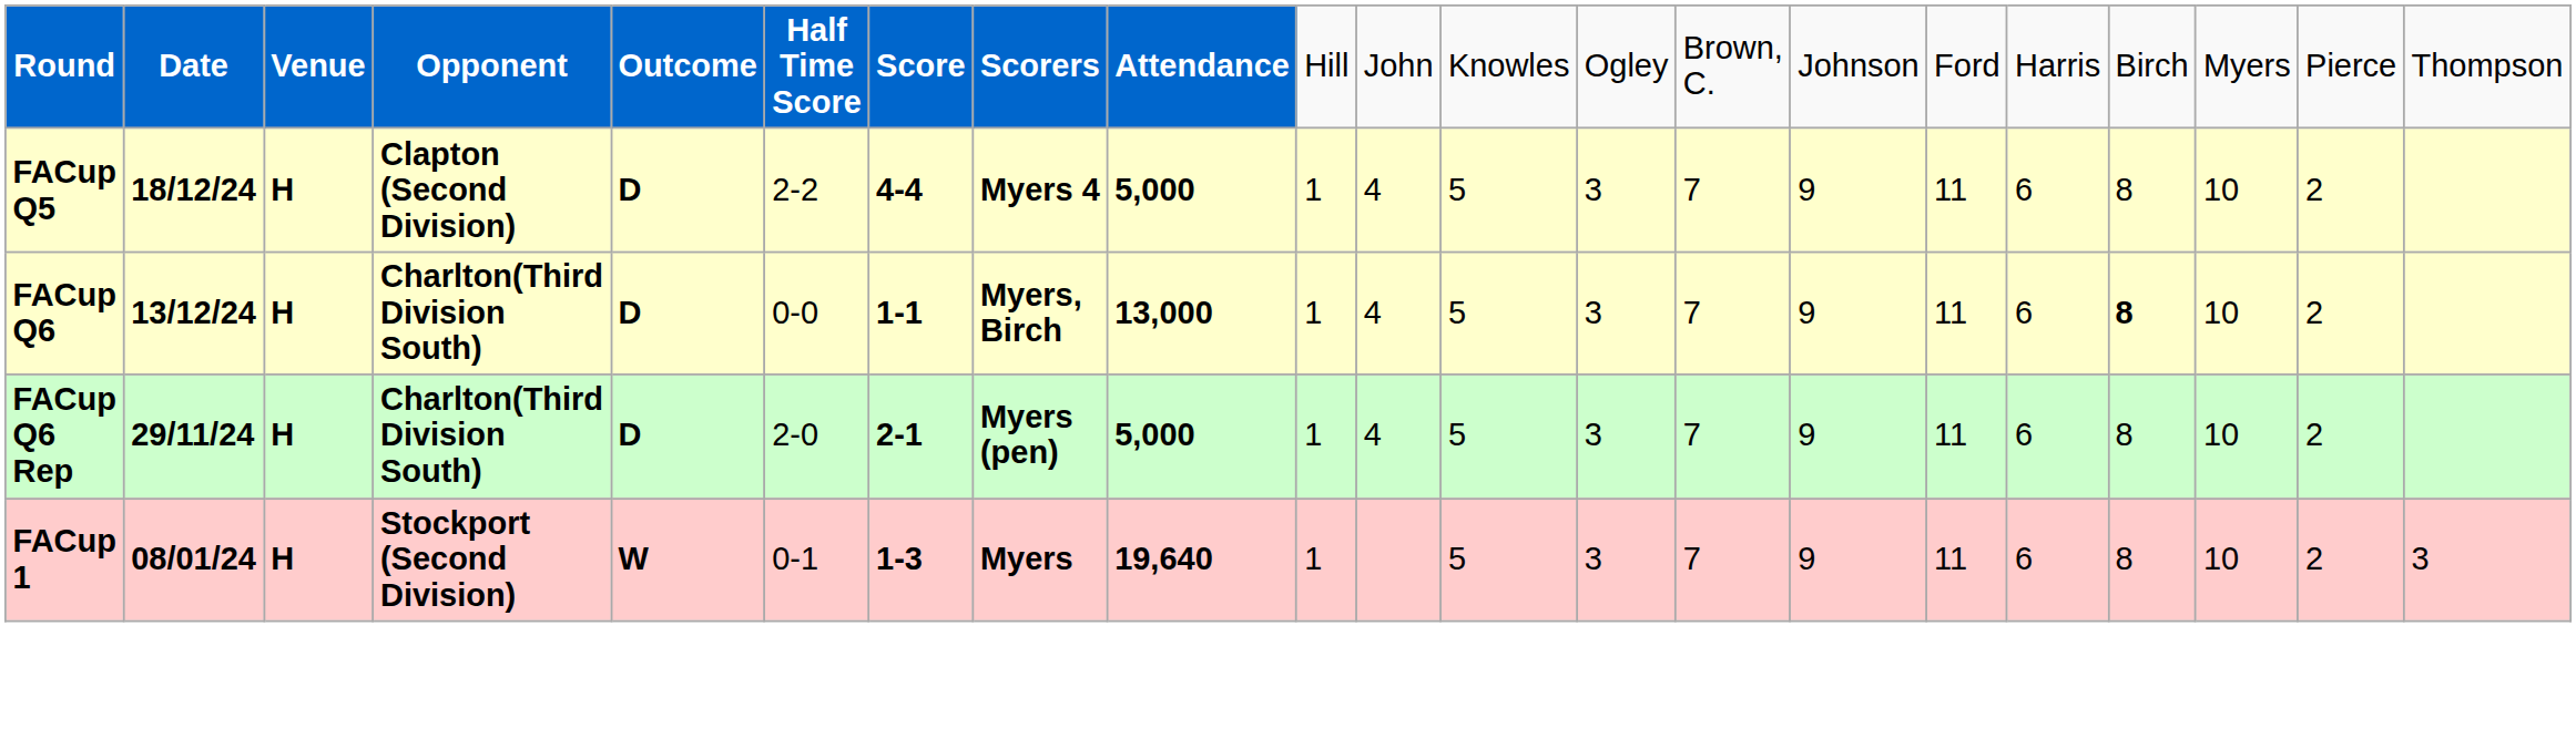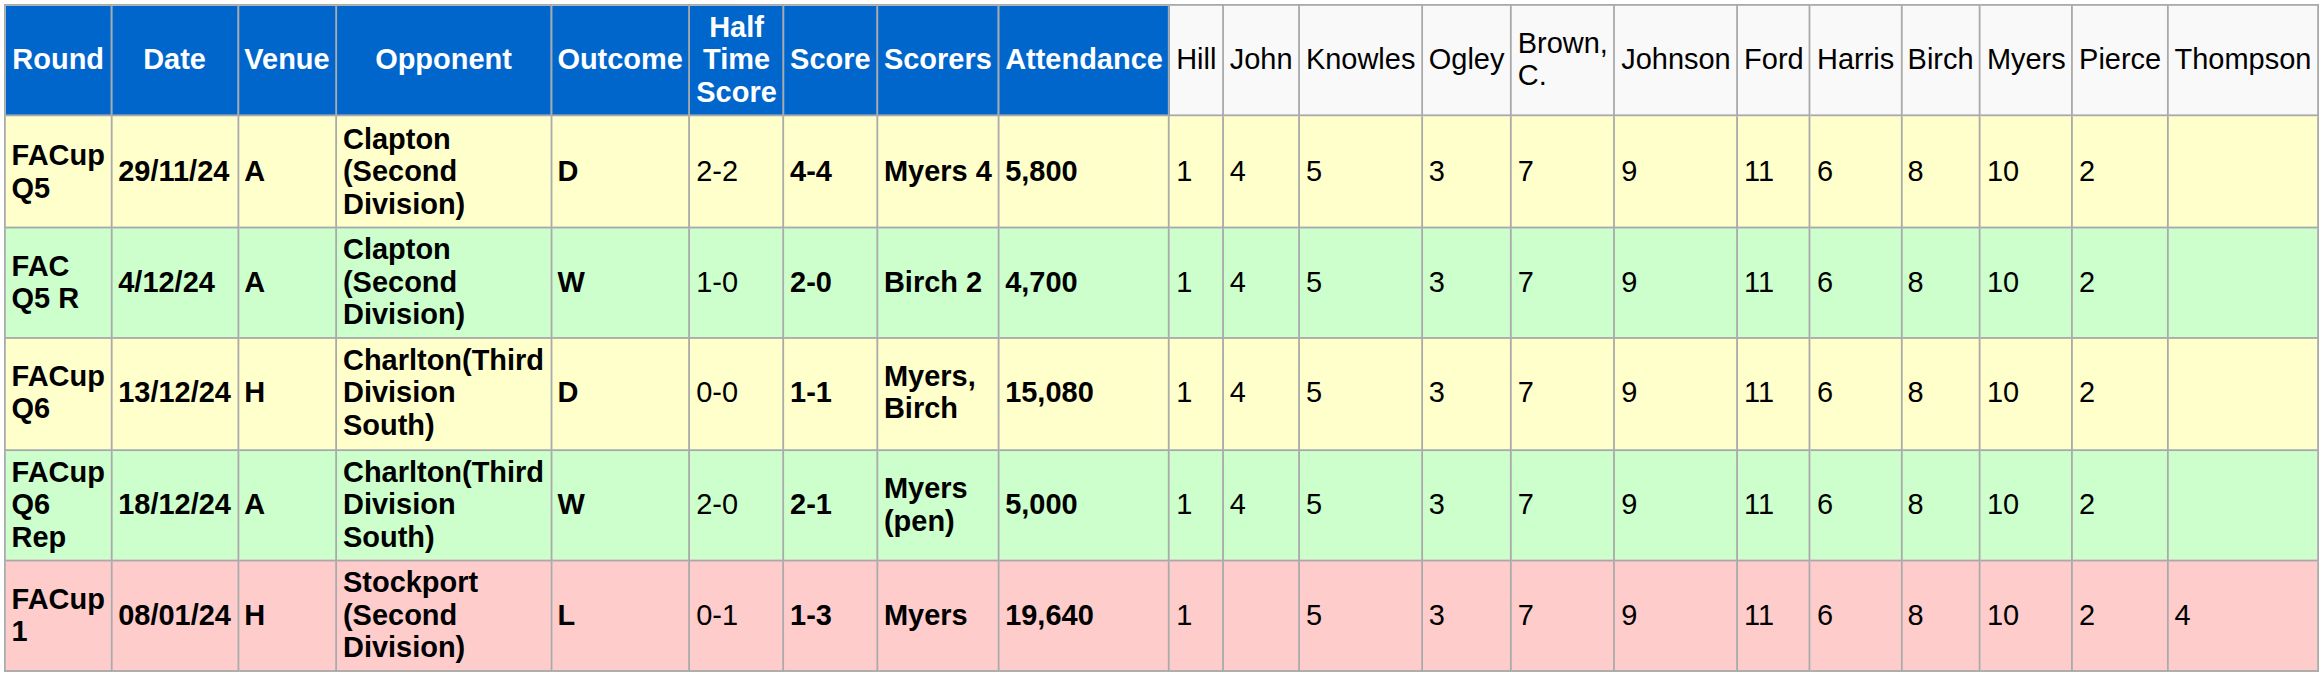FACup Q5 | column 2: 18/12/24 -> 29/11/24
FACup Q5 | column 3: H -> A
FACup Q5 | column 9: 5,000 -> 5,800
+ row: FAC Q5 R | 4/12/24 | A | Clapton (Second Division) | W | 1-0 | 2-0 | Birch 2 | 4,700 | 1 | 4 | 5 | 3 | 7 | 9 | 11 | 6 | 8 | 10 | 2
FACup Q6 | column 9: 13,000 -> 15,080
FACup Q6 | column 18: bold -> normal
FACup Q6 Rep | column 2: 29/11/24 -> 18/12/24
FACup Q6 Rep | column 3: H -> A
FACup Q6 Rep | column 5: D -> W
FACup 1 | column 5: W -> L
FACup 1 | column 21: 3 -> 4
